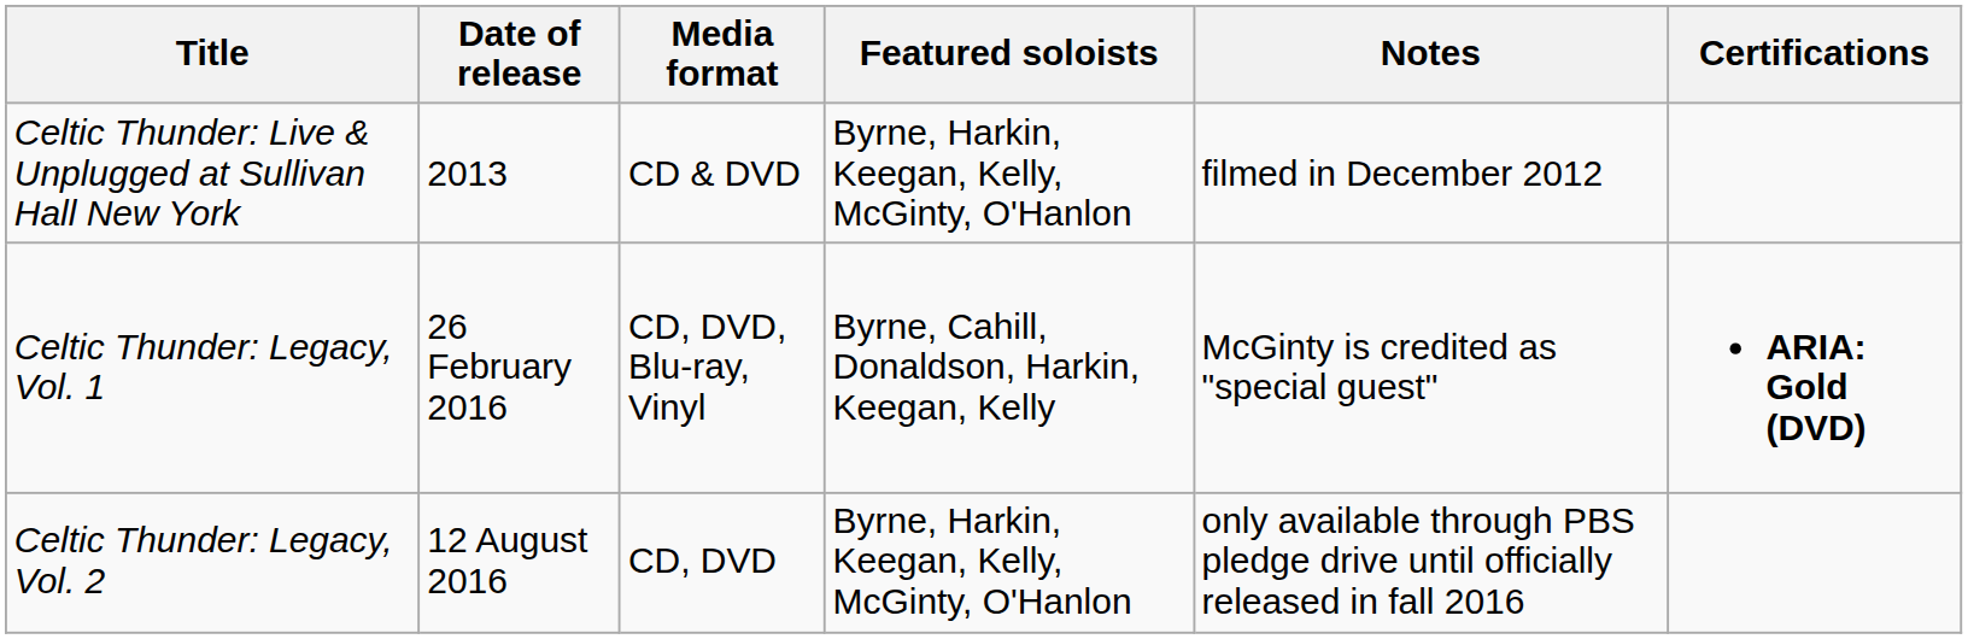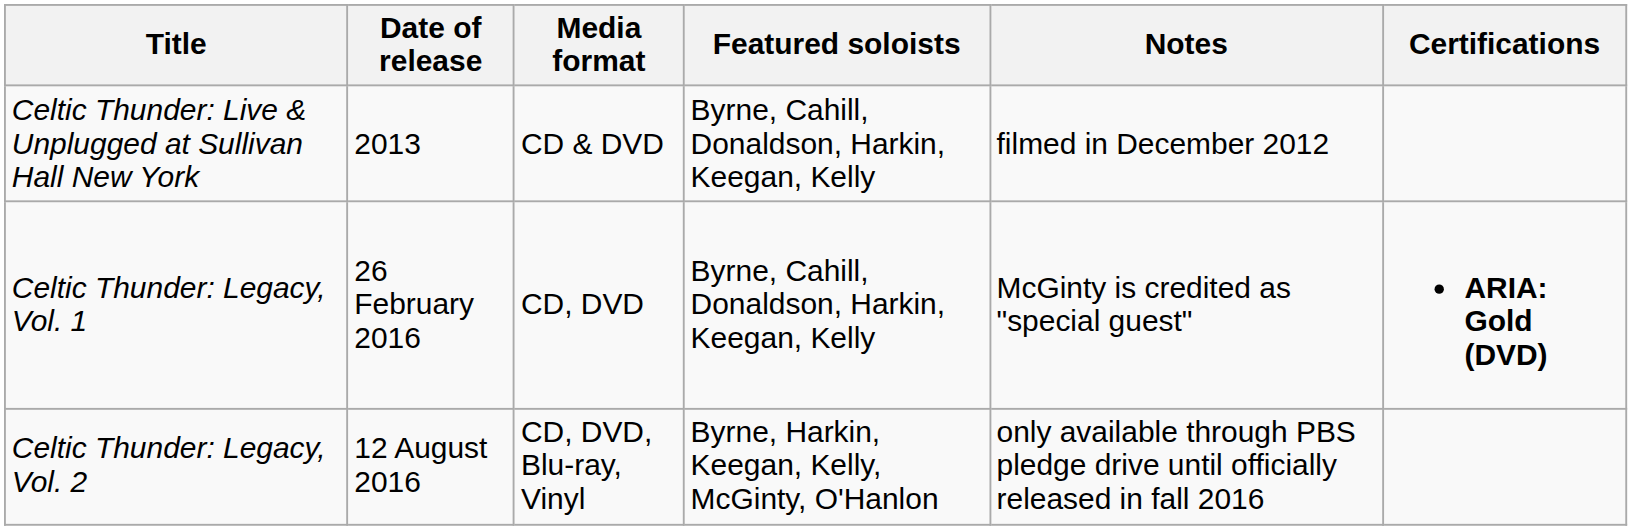Celtic Thunder: Live & Unplugged at Sullivan Hall New York | Featured soloists: Byrne, Harkin, Keegan, Kelly, McGinty, O'Hanlon -> Byrne, Cahill, Donaldson, Harkin, Keegan, Kelly
Celtic Thunder: Legacy, Vol. 1 | Media format: CD, DVD, Blu-ray, Vinyl -> CD, DVD
Celtic Thunder: Legacy, Vol. 2 | Media format: CD, DVD -> CD, DVD, Blu-ray, Vinyl
